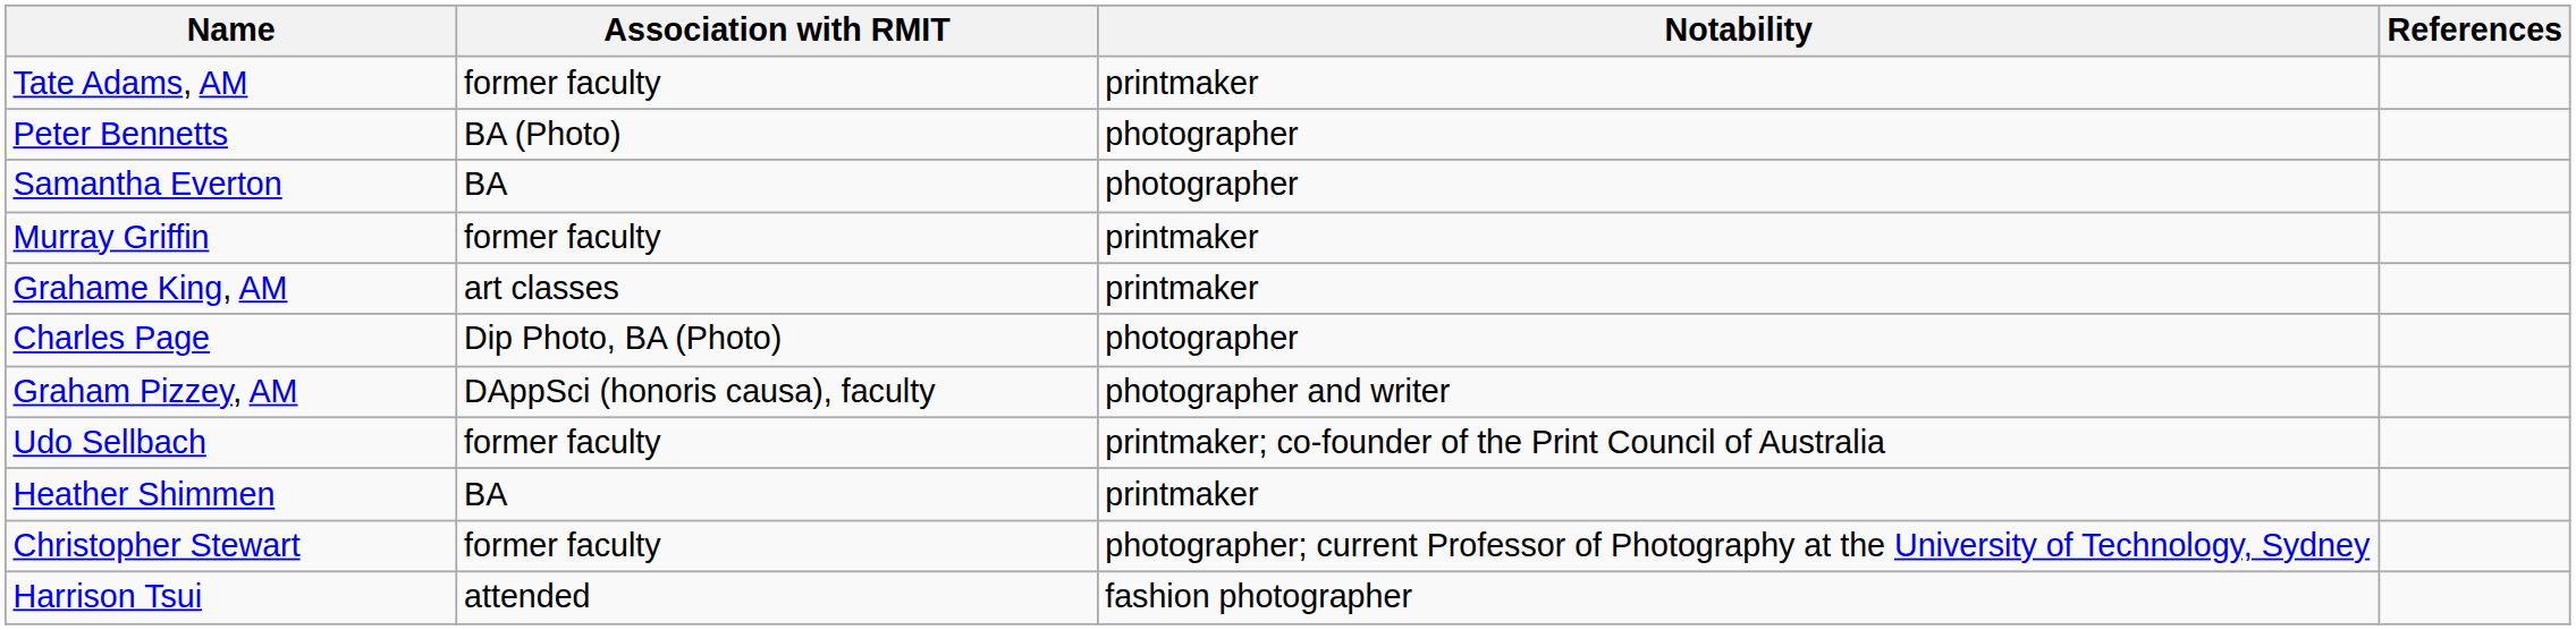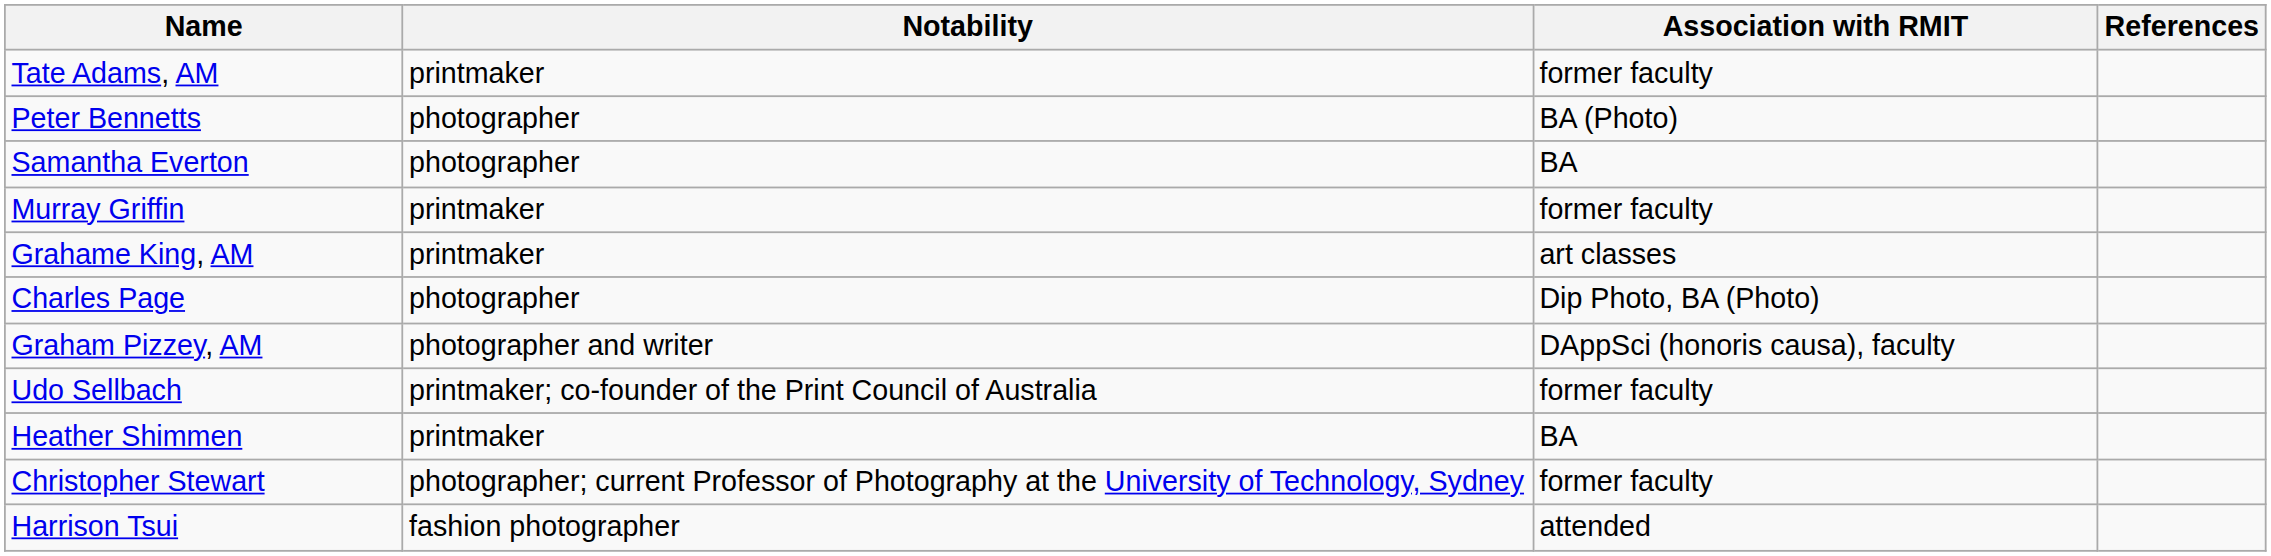columns swapped: Association with RMIT <-> Notability
